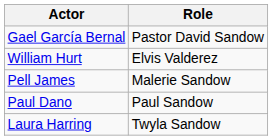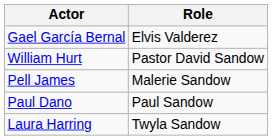Gael García Bernal | Role: Pastor David Sandow -> Elvis Valderez
William Hurt | Role: Elvis Valderez -> Pastor David Sandow
